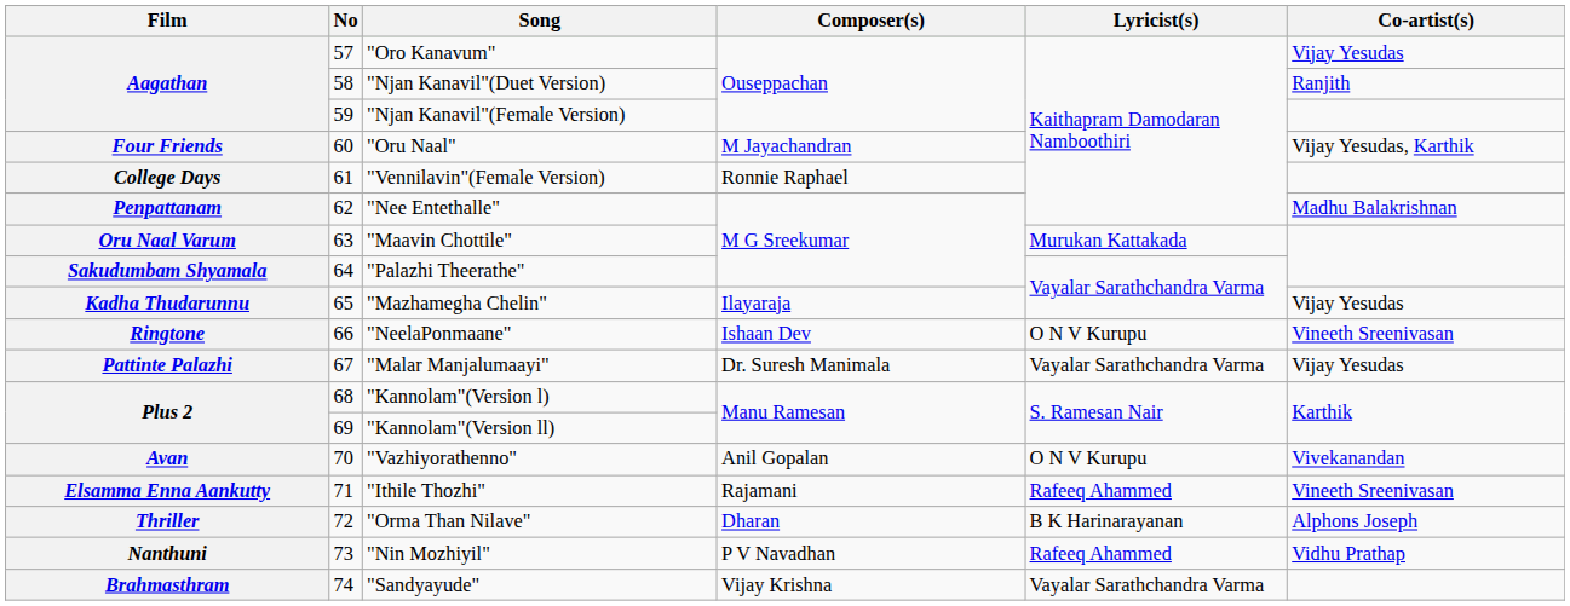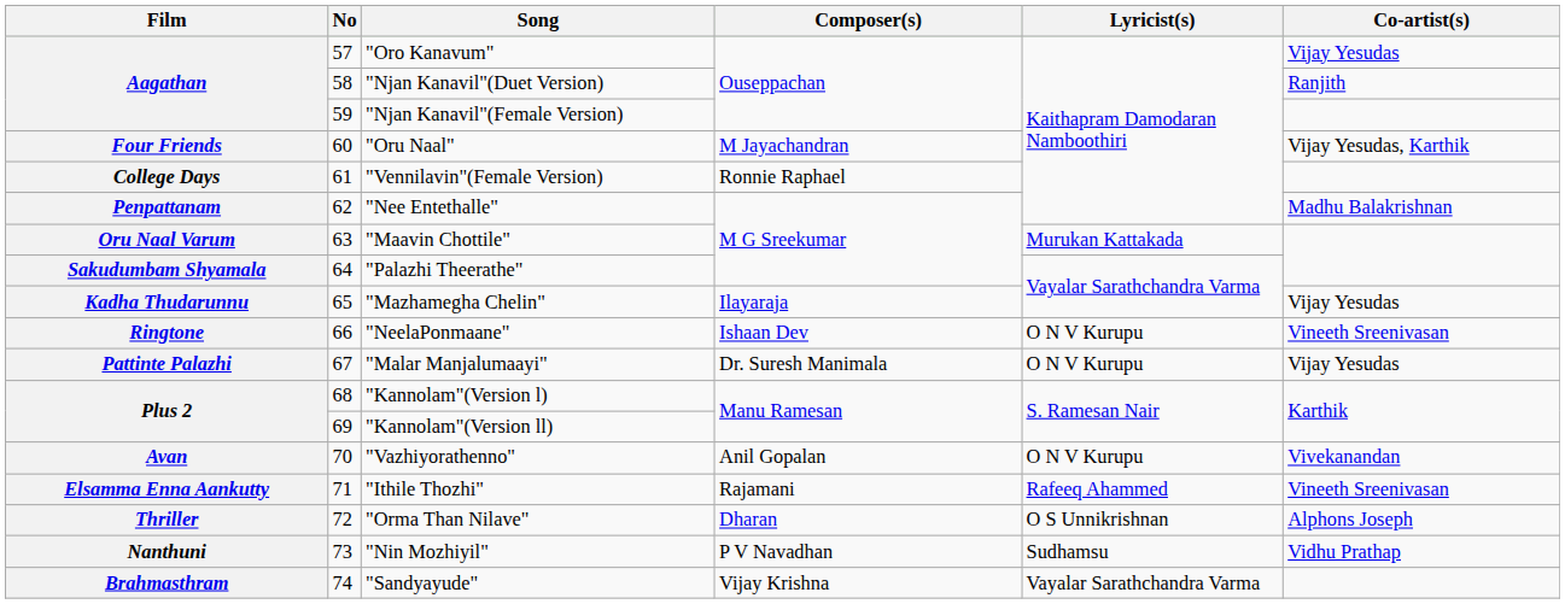"Malar Manjalumaayi" | Lyricist(s): Vayalar Sarathchandra Varma -> O N V Kurupu
"Orma Than Nilave" | Lyricist(s): B K Harinarayanan -> O S Unnikrishnan
"Nin Mozhiyil" | Lyricist(s): Rafeeq Ahammed -> Sudhamsu
